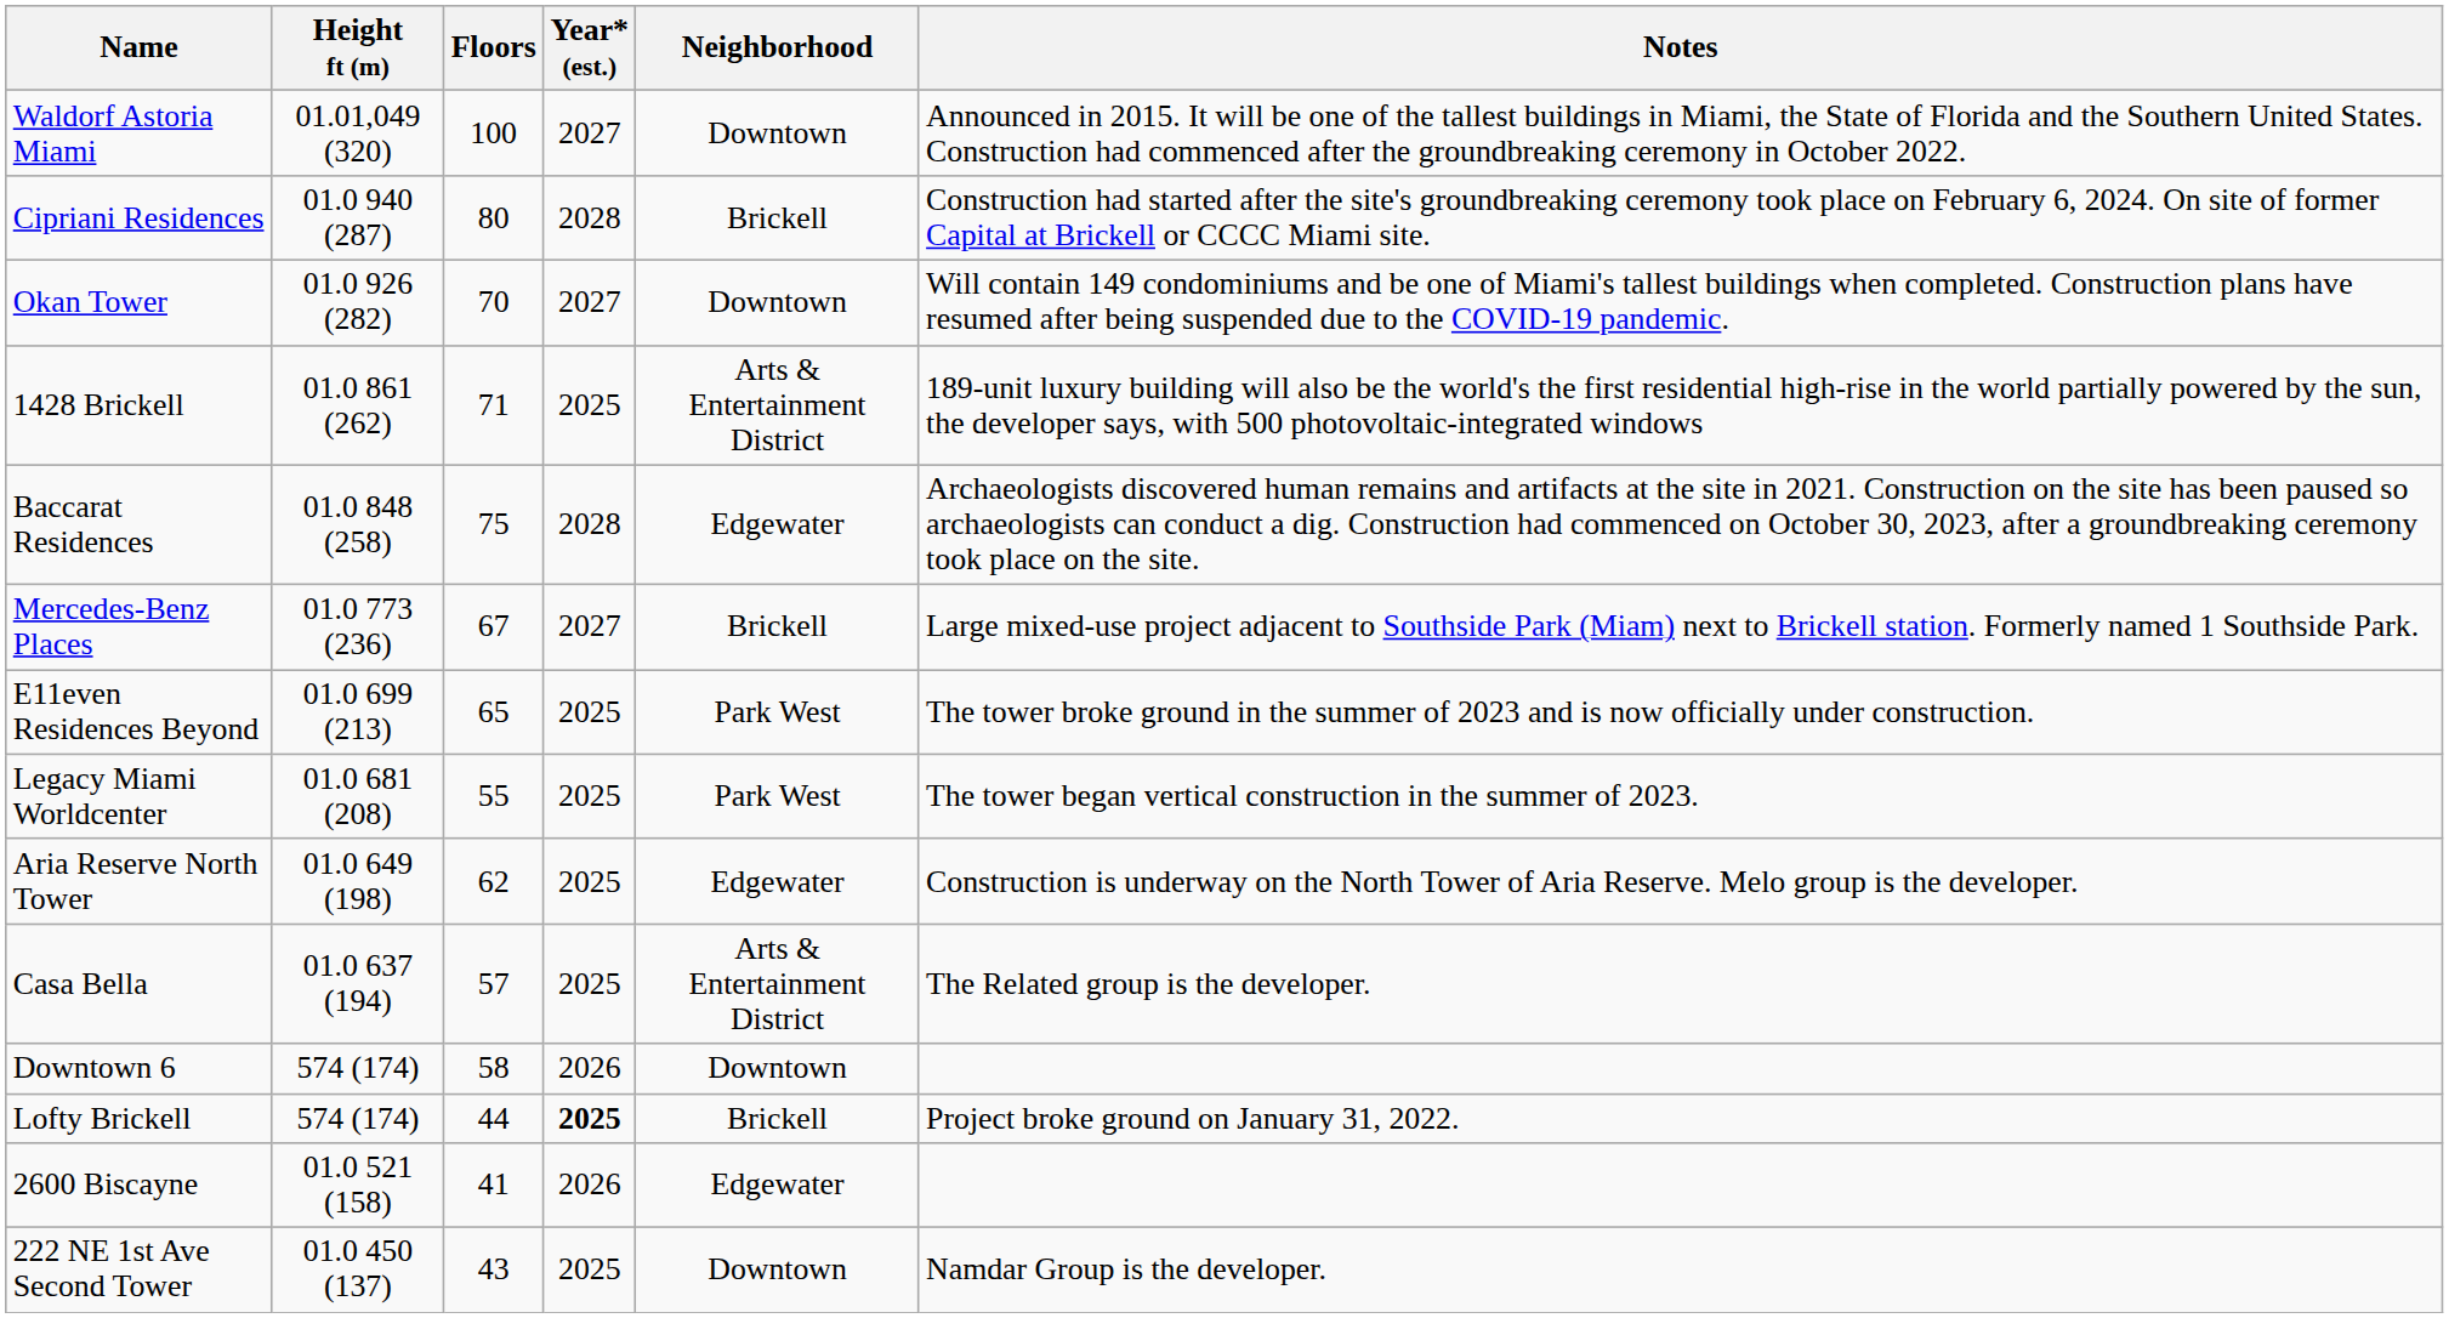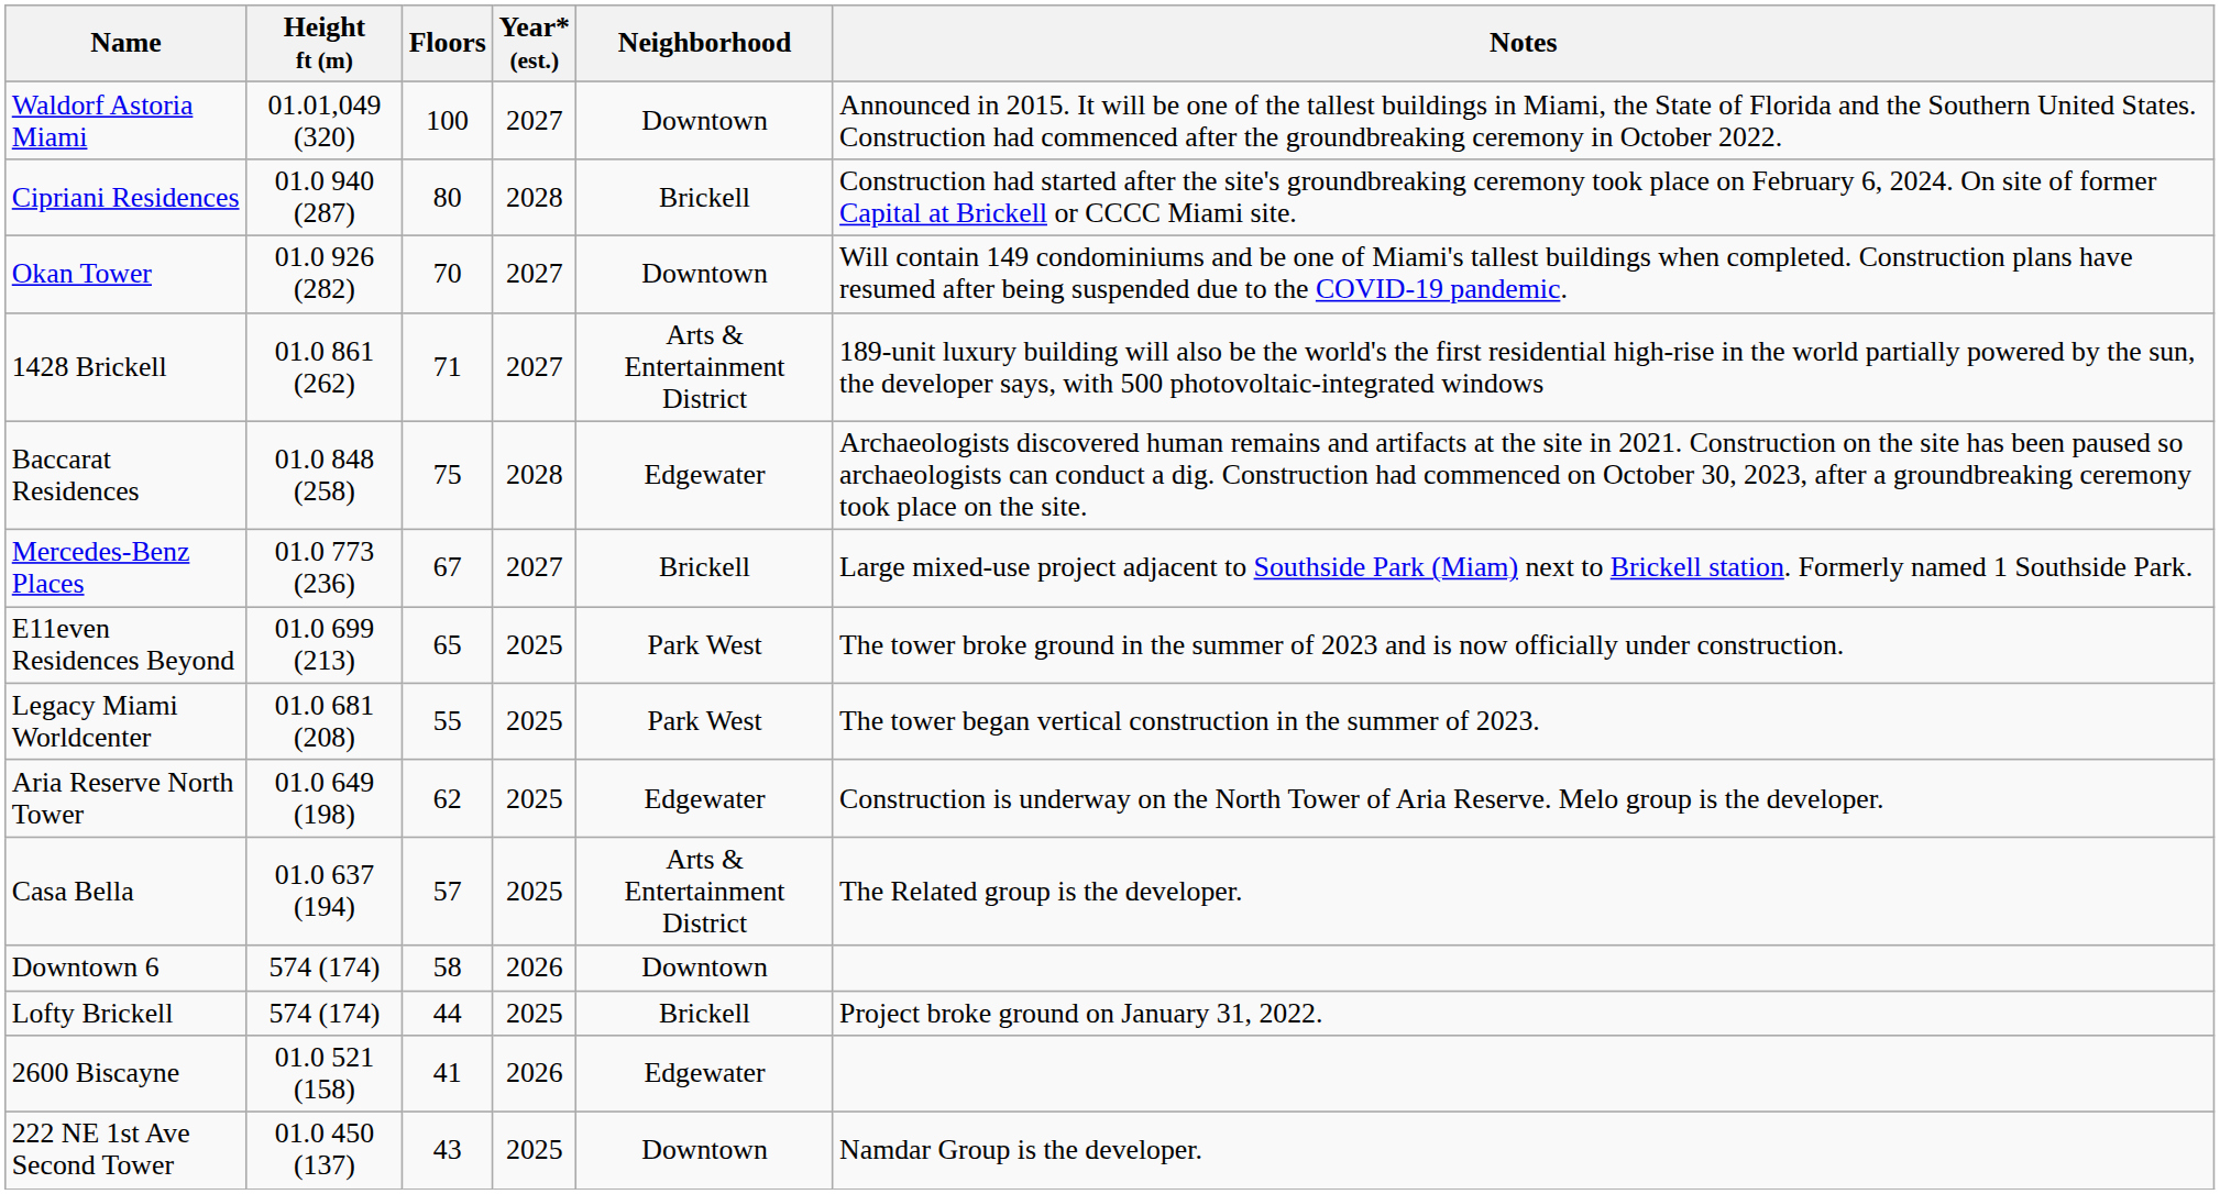1428 Brickell | Year* (est.): 2025 -> 2027
Lofty Brickell | Year* (est.): bold -> normal
